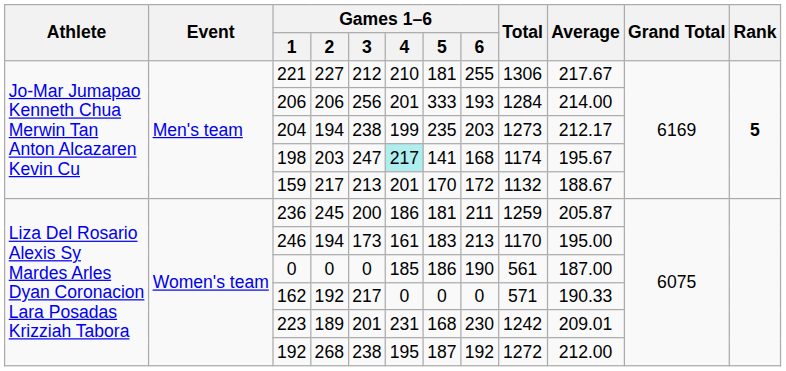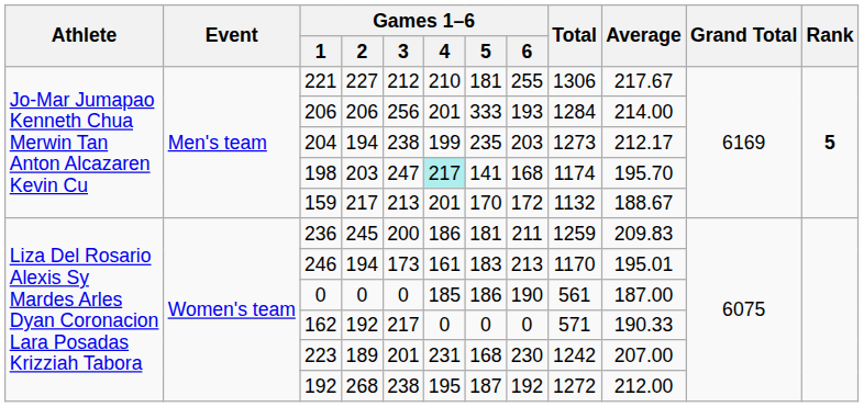198 | Average: 195.67 -> 195.70
236 | Average: 205.87 -> 209.83
246 | Average: 195.00 -> 195.01
223 | Average: 209.01 -> 207.00
